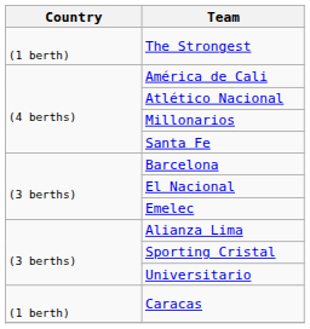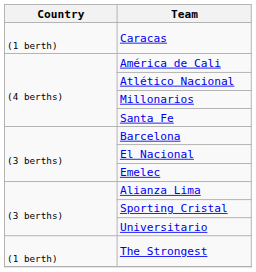rows swapped: The Strongest <-> Caracas
